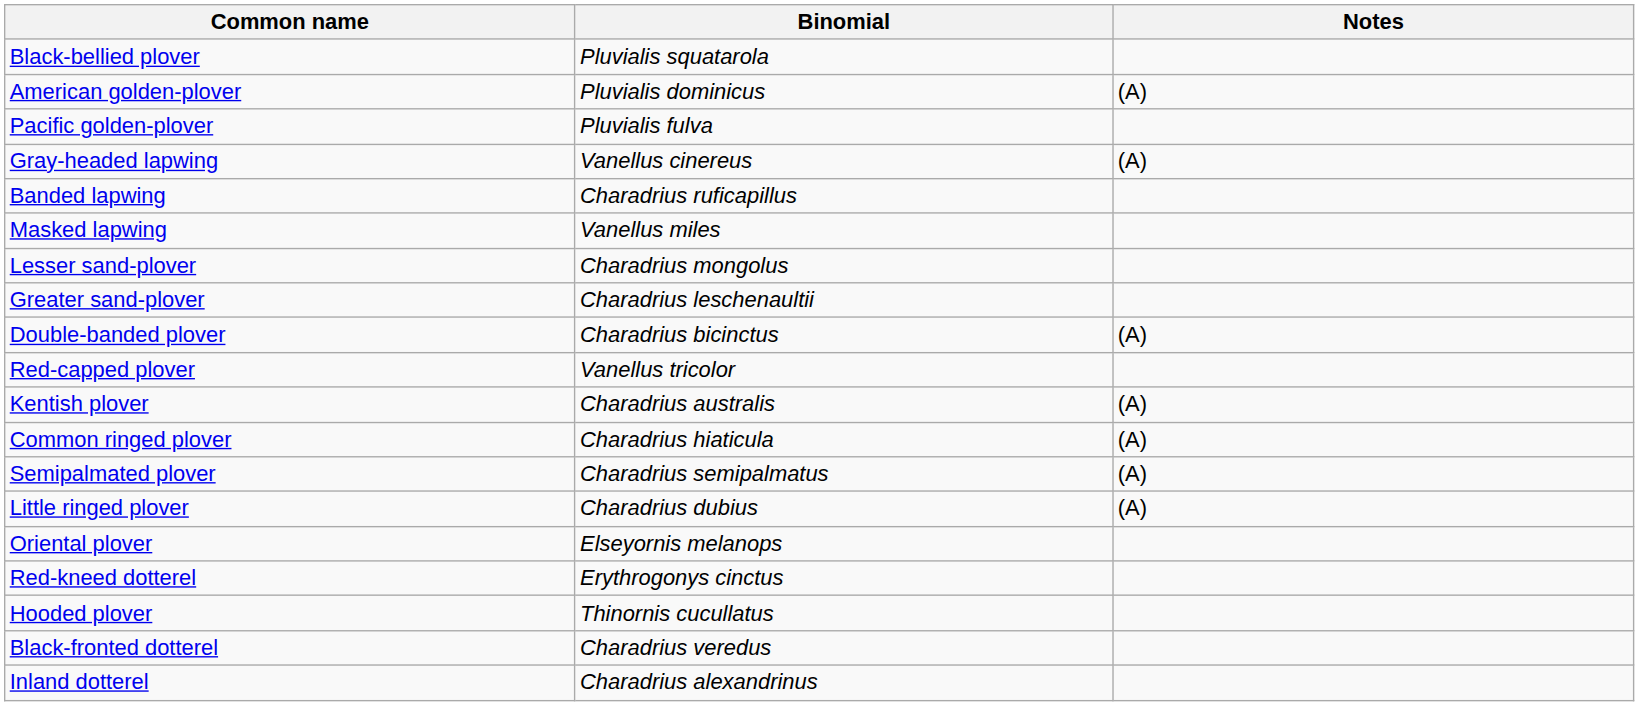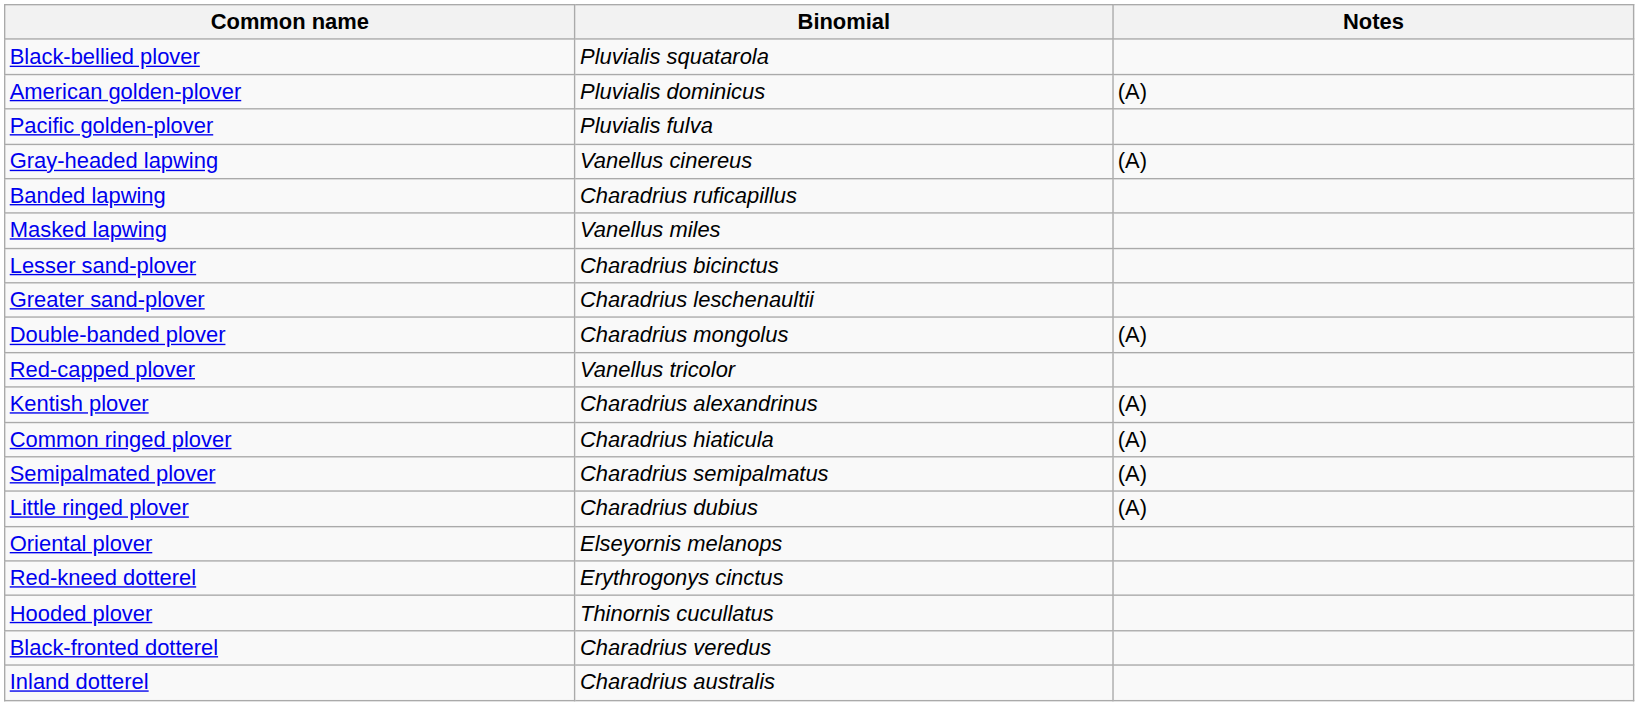Lesser sand-plover | Binomial: Charadrius mongolus -> Charadrius bicinctus
Double-banded plover | Binomial: Charadrius bicinctus -> Charadrius mongolus
Kentish plover | Binomial: Charadrius australis -> Charadrius alexandrinus
Inland dotterel | Binomial: Charadrius alexandrinus -> Charadrius australis
